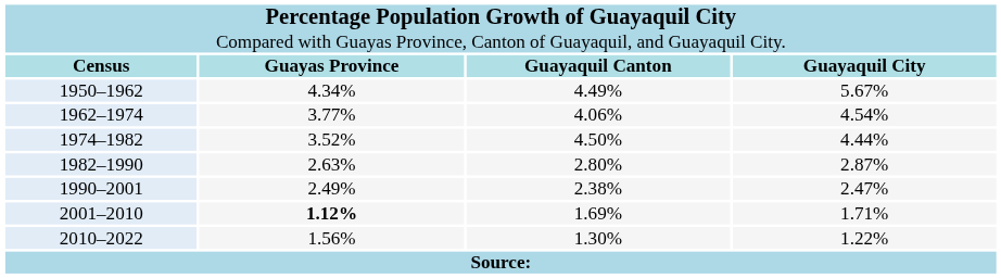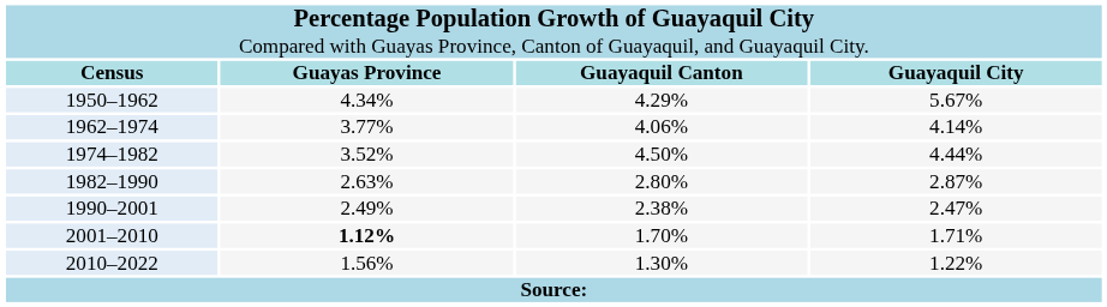1950–1962 | column 3: 4.49% -> 4.29%
1962–1974 | column 4: 4.54% -> 4.14%
2001–2010 | column 3: 1.69% -> 1.70%
